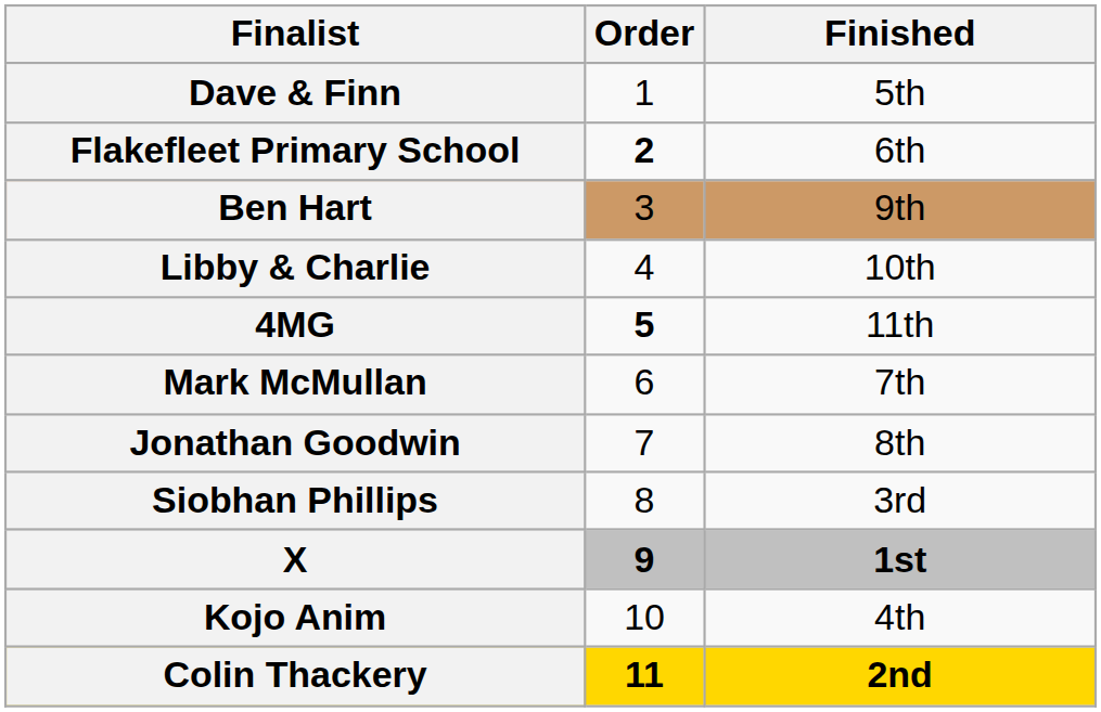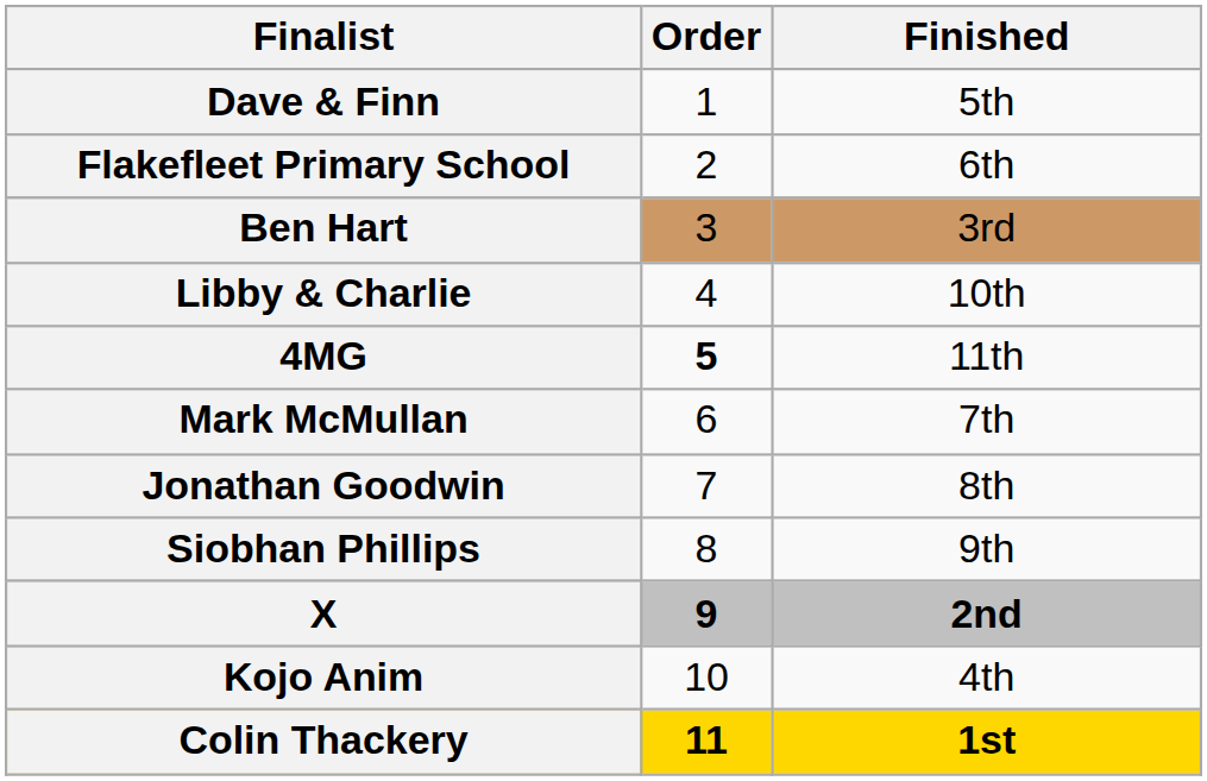Flakefleet Primary School | Order: bold -> normal
Ben Hart | Finished: 9th -> 3rd
Siobhan Phillips | Finished: 3rd -> 9th
X | Finished: 1st -> 2nd
Colin Thackery | Finished: 2nd -> 1st
